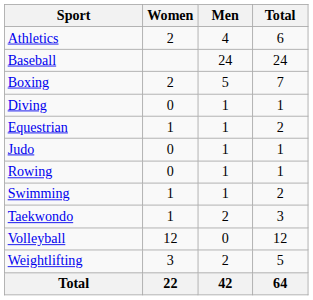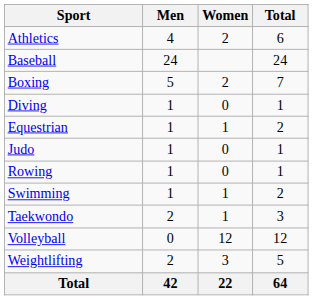columns swapped: Men <-> Women
